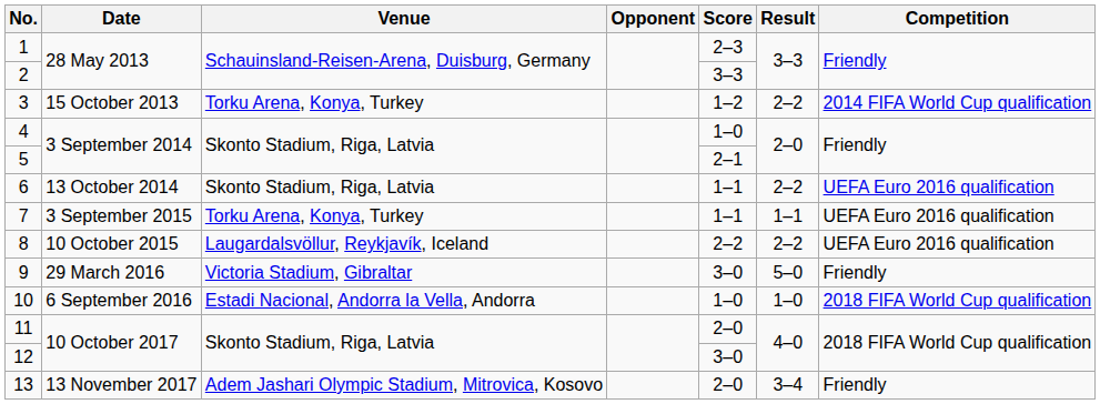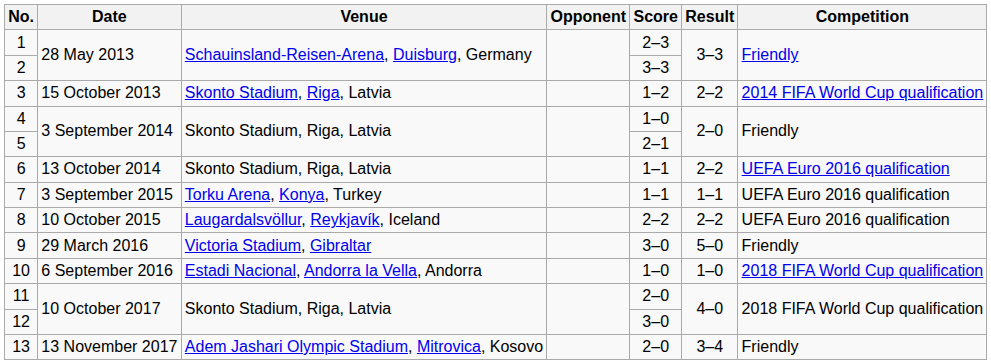3 | Venue: Torku Arena, Konya, Turkey -> Skonto Stadium, Riga, Latvia
